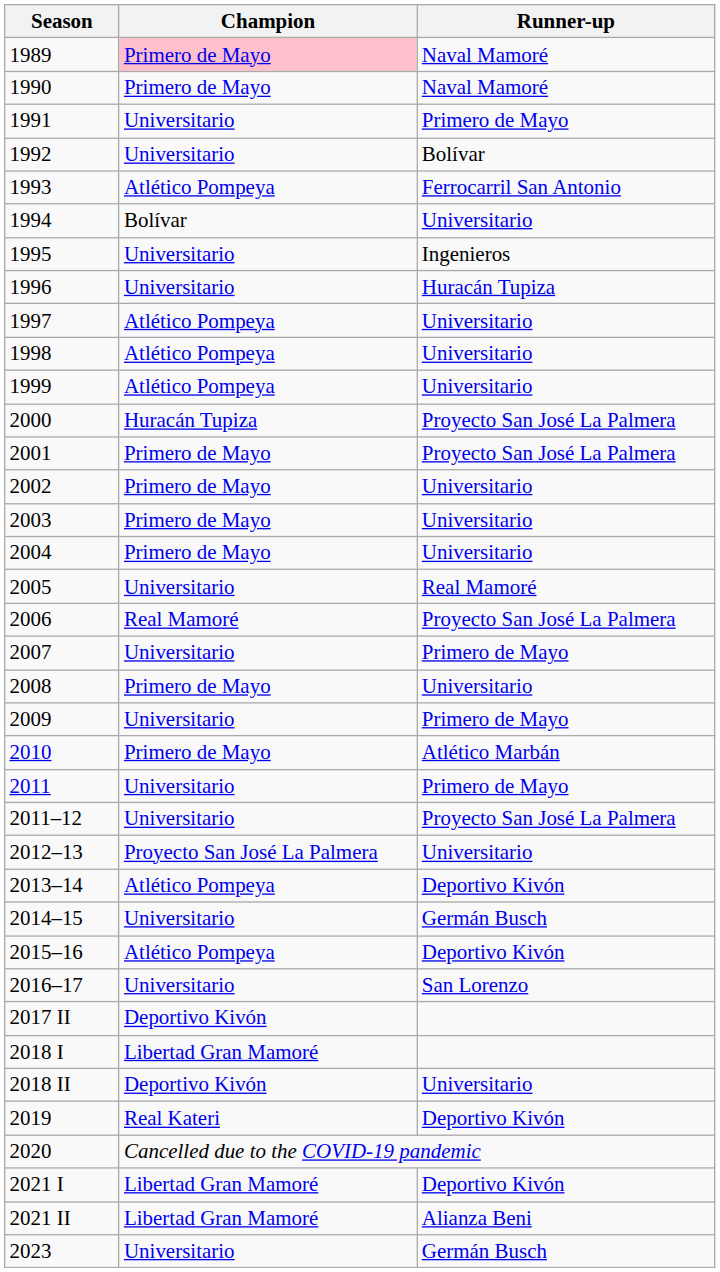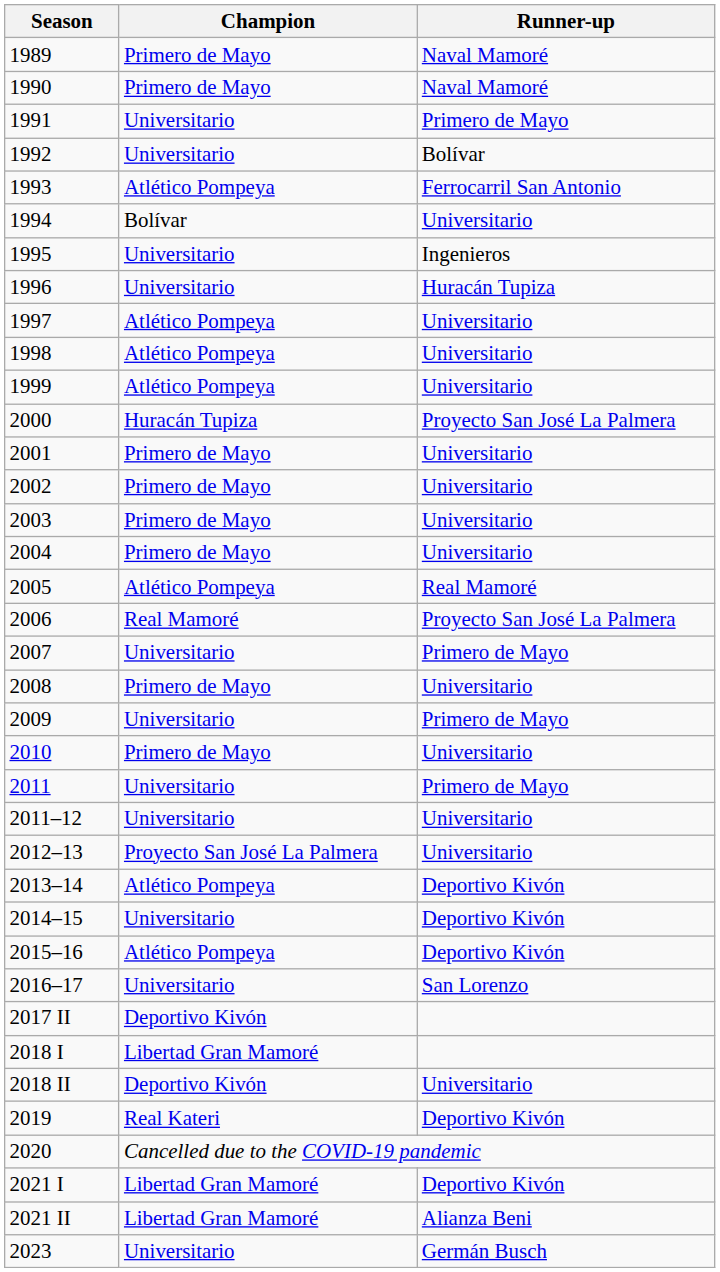1989 | Champion: pink background -> no background
2001 | Runner-up: Proyecto San José La Palmera -> Universitario
2005 | Champion: Universitario -> Atlético Pompeya
2010 | Runner-up: Atlético Marbán -> Universitario
2011–12 | Runner-up: Proyecto San José La Palmera -> Universitario
2014–15 | Runner-up: Germán Busch -> Deportivo Kivón
